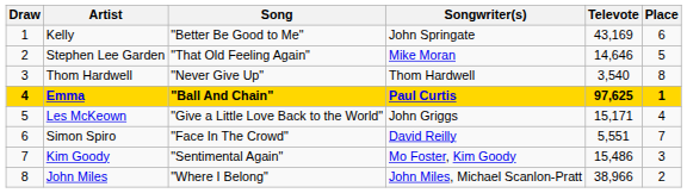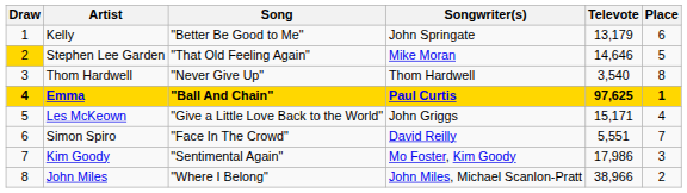Kelly | Televote: 43,169 -> 13,179
Stephen Lee Garden | Draw: no background -> gold background
Kim Goody | Televote: 15,486 -> 17,986
